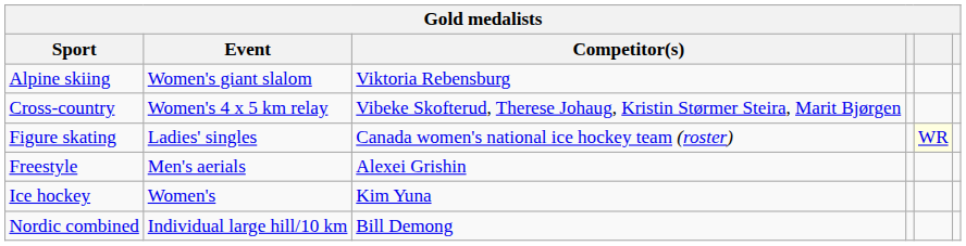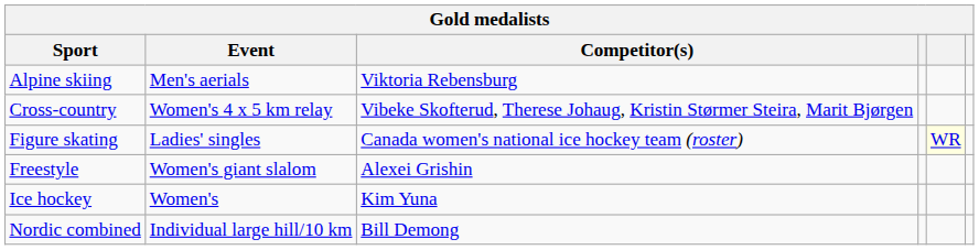Alpine skiing | Event: Women's giant slalom -> Men's aerials
Freestyle | Event: Men's aerials -> Women's giant slalom
